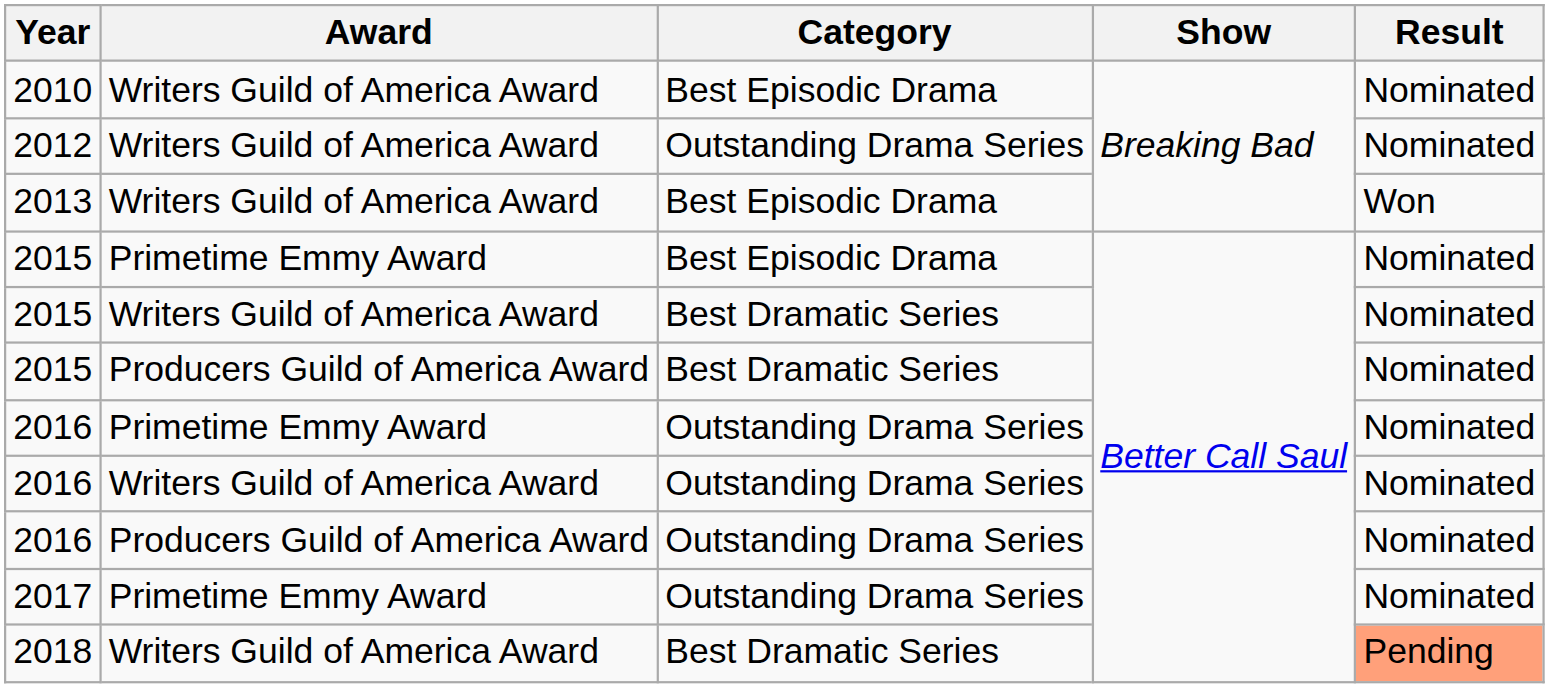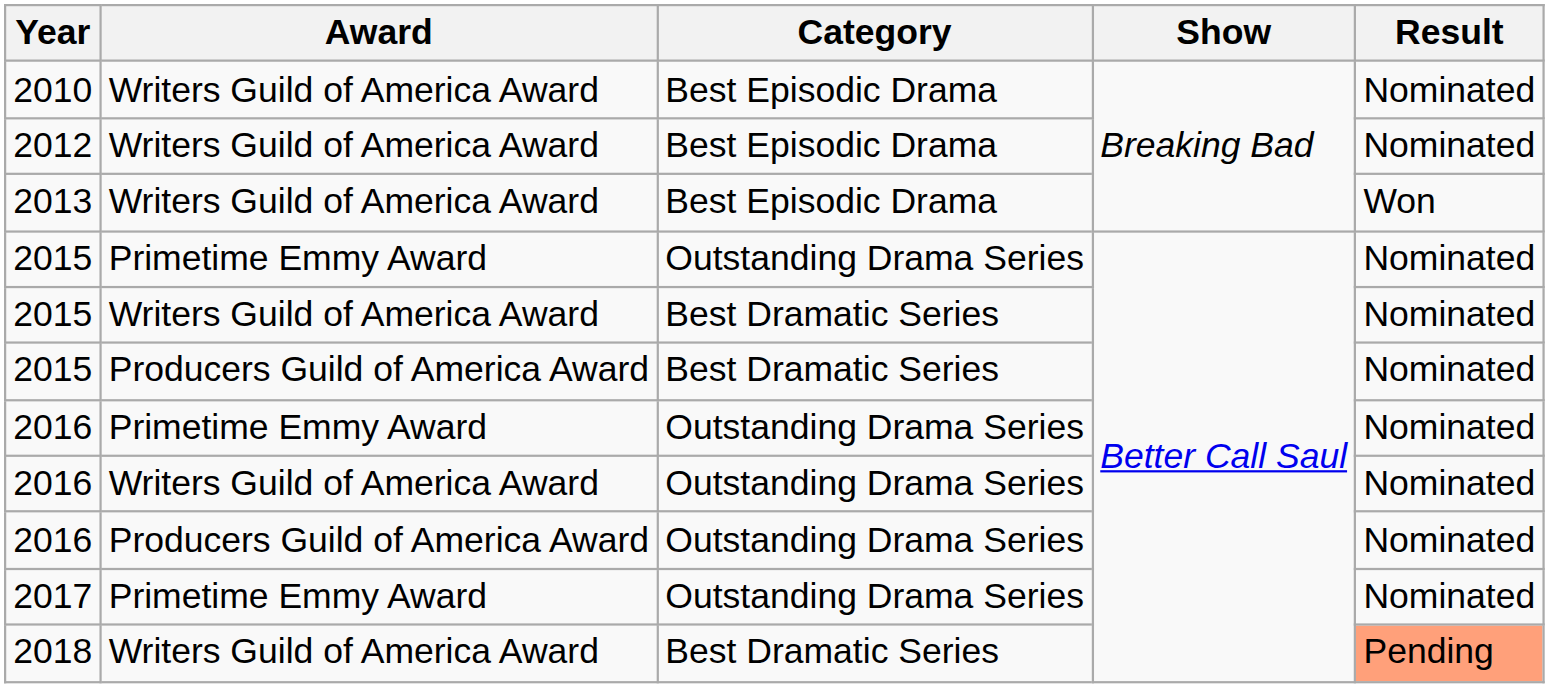2012 | Category: Outstanding Drama Series -> Best Episodic Drama
2015 / Primetime Emmy Award | Category: Best Episodic Drama -> Outstanding Drama Series
